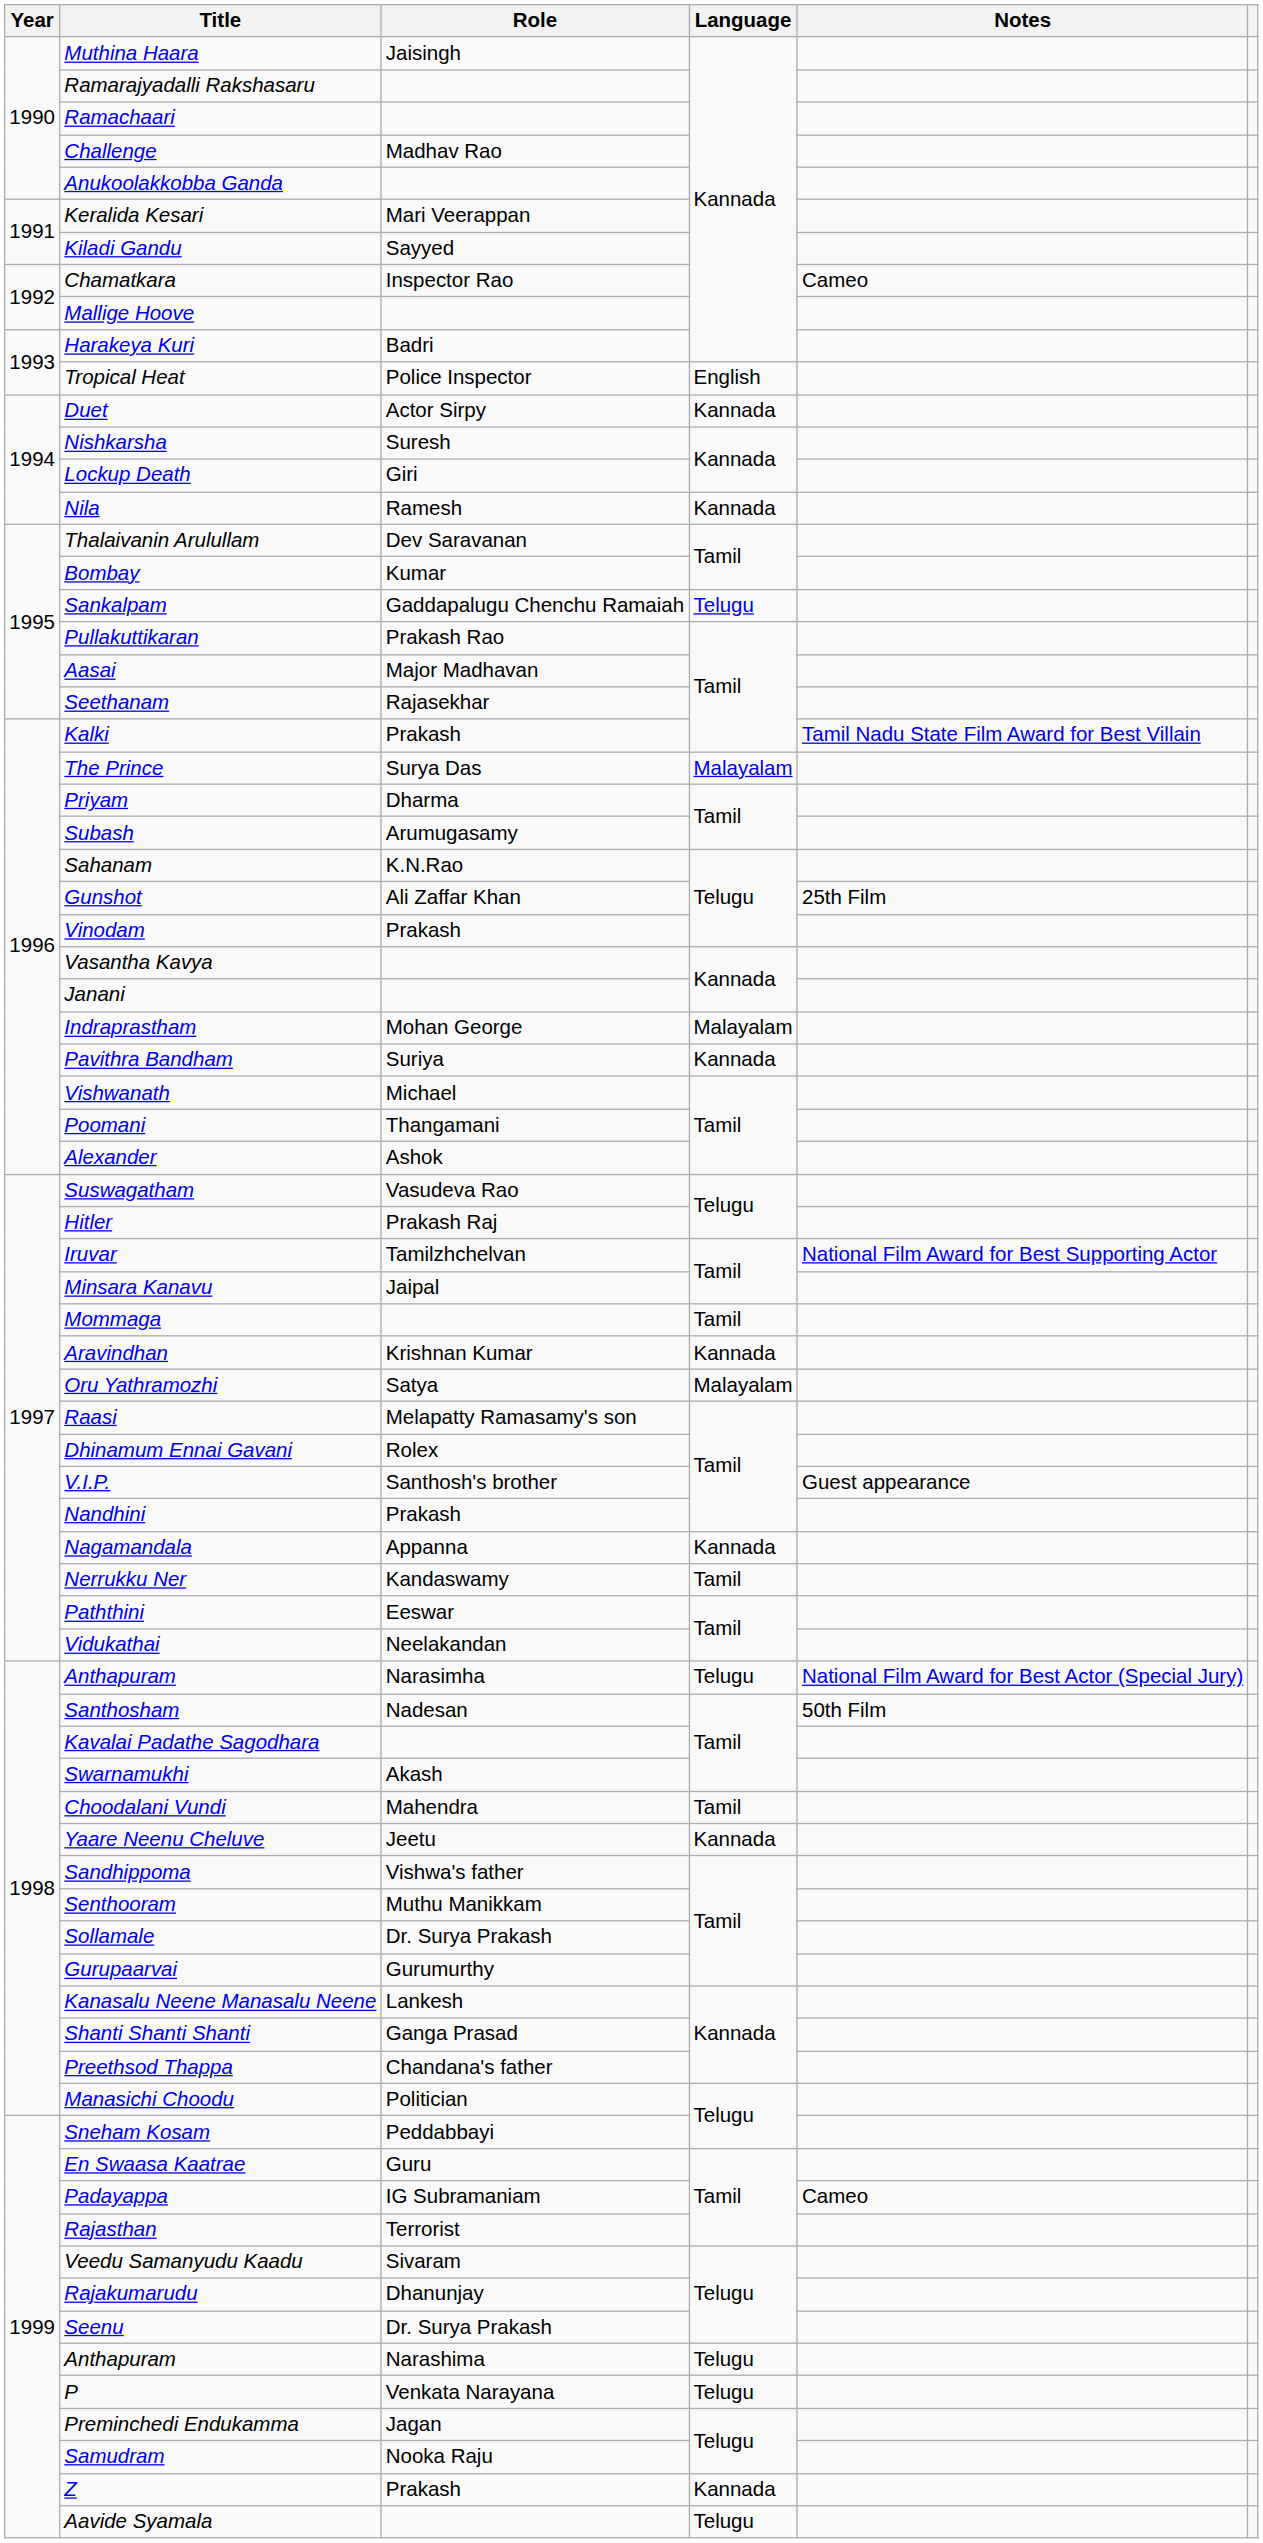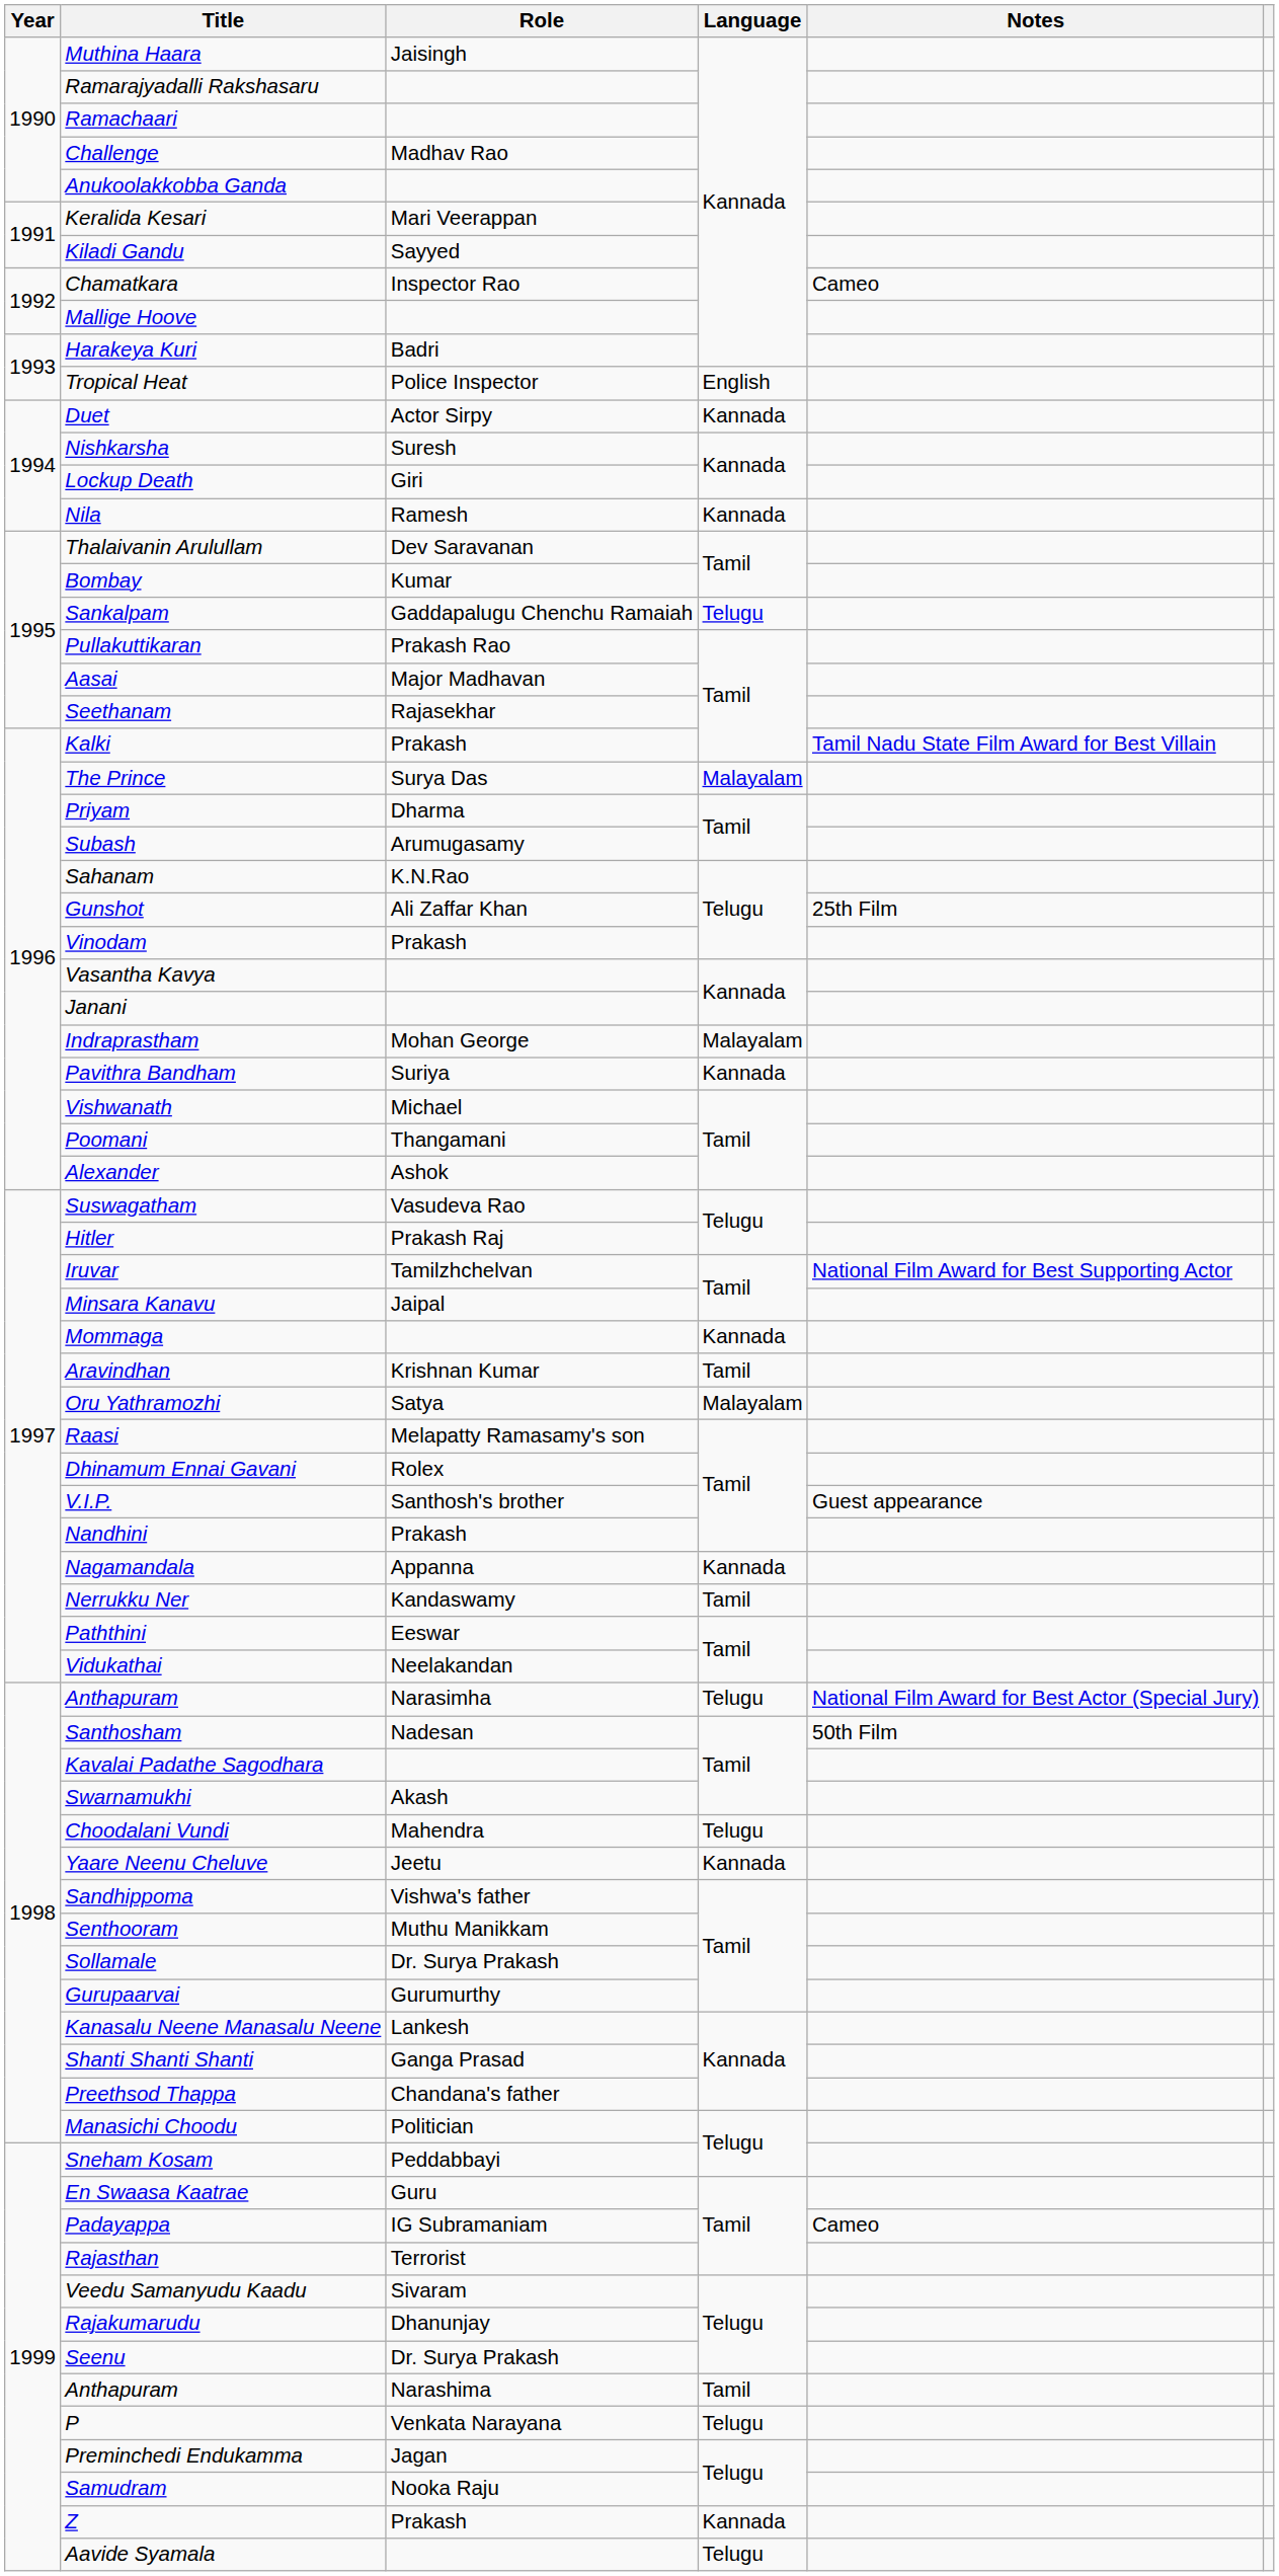Mommaga | Language: Tamil -> Kannada
Aravindhan | Language: Kannada -> Tamil
Choodalani Vundi | Language: Tamil -> Telugu
Anthapuram / Narashima | Language: Telugu -> Tamil
